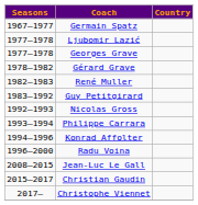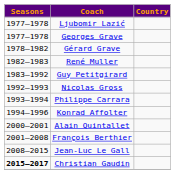- row: 1967–1977 | Germain Spatz
- row: 1996–2000 | Radu Voina
+ row: 2000–2001 | Alain Quintallet
+ row: 2001–2008 | François Berthier
Christian Gaudin | Seasons: normal -> bold
- row: 2017– | Christophe Viennet
